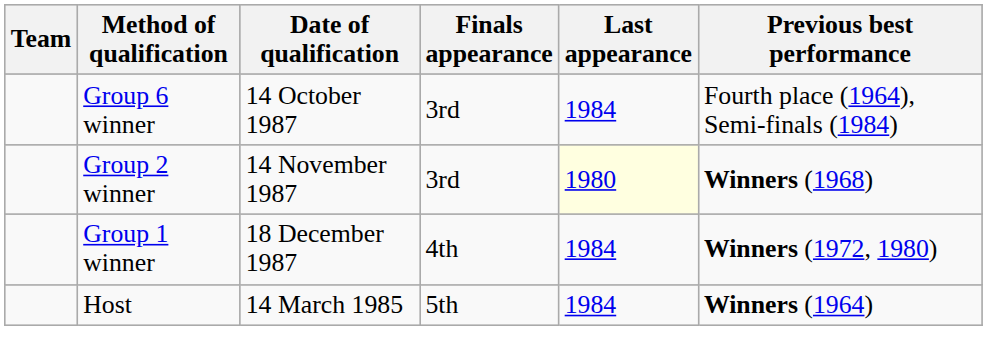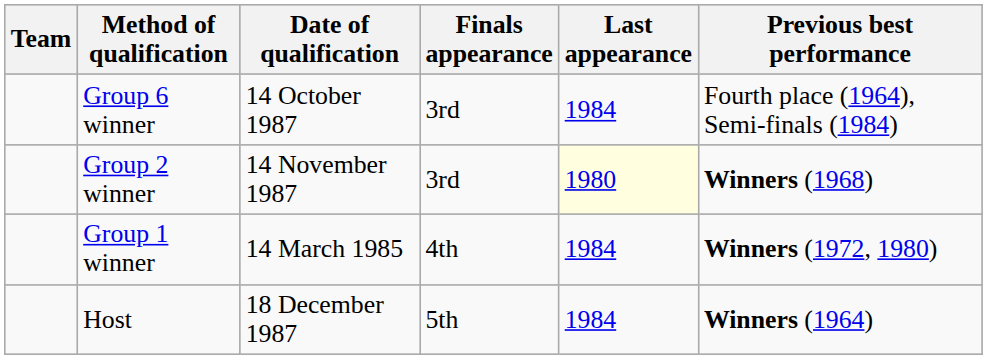Group 1 winner | Date of qualification: 18 December 1987 -> 14 March 1985
Host | Date of qualification: 14 March 1985 -> 18 December 1987
